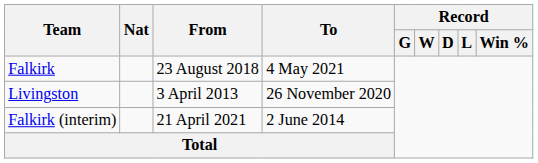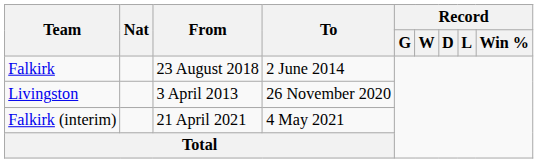Falkirk | To: 4 May 2021 -> 2 June 2014
Falkirk (interim) | To: 2 June 2014 -> 4 May 2021
